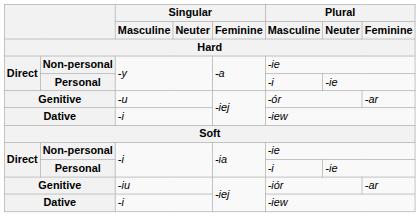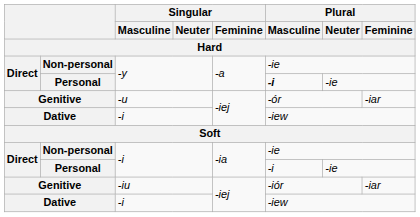Personal / -y | Plural / Masculine: normal -> bold
Genitive / -u | Plural / Feminine: -ar -> -iar
Genitive / -iu | Plural / Feminine: -ar -> -iar
